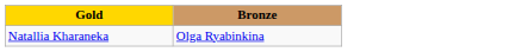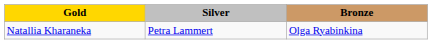+ column: Silver | Petra Lammert
